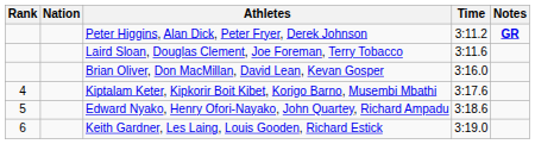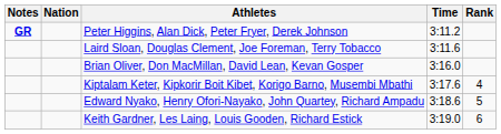columns swapped: Rank <-> Notes
